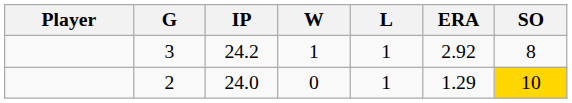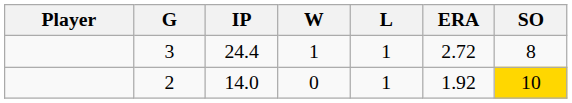3 | IP: 24.2 -> 24.4
3 | ERA: 2.92 -> 2.72
2 | IP: 24.0 -> 14.0
2 | ERA: 1.29 -> 1.92
